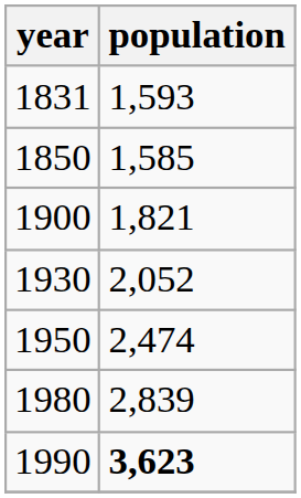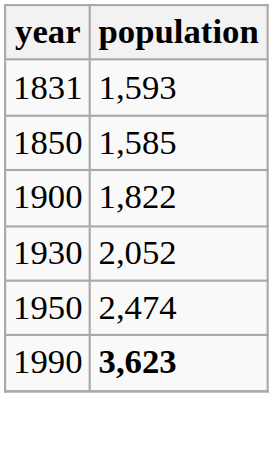1900 | population: 1,821 -> 1,822
- row: 1980 | 2,839
